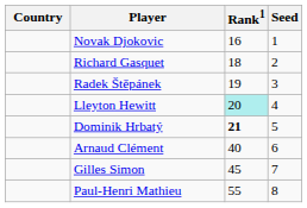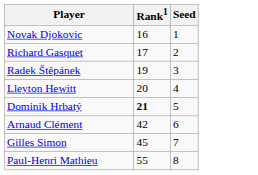- column: Country
Richard Gasquet | Rank1: 18 -> 17
Lleyton Hewitt | Rank1: paleturquoise background -> no background
Arnaud Clément | Rank1: 40 -> 42
